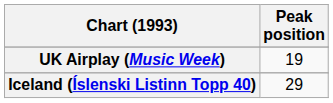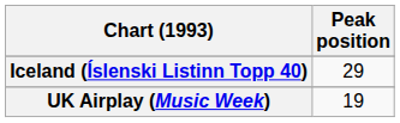rows swapped: Iceland (Íslenski Listinn Topp 40) <-> UK Airplay (Music Week)
